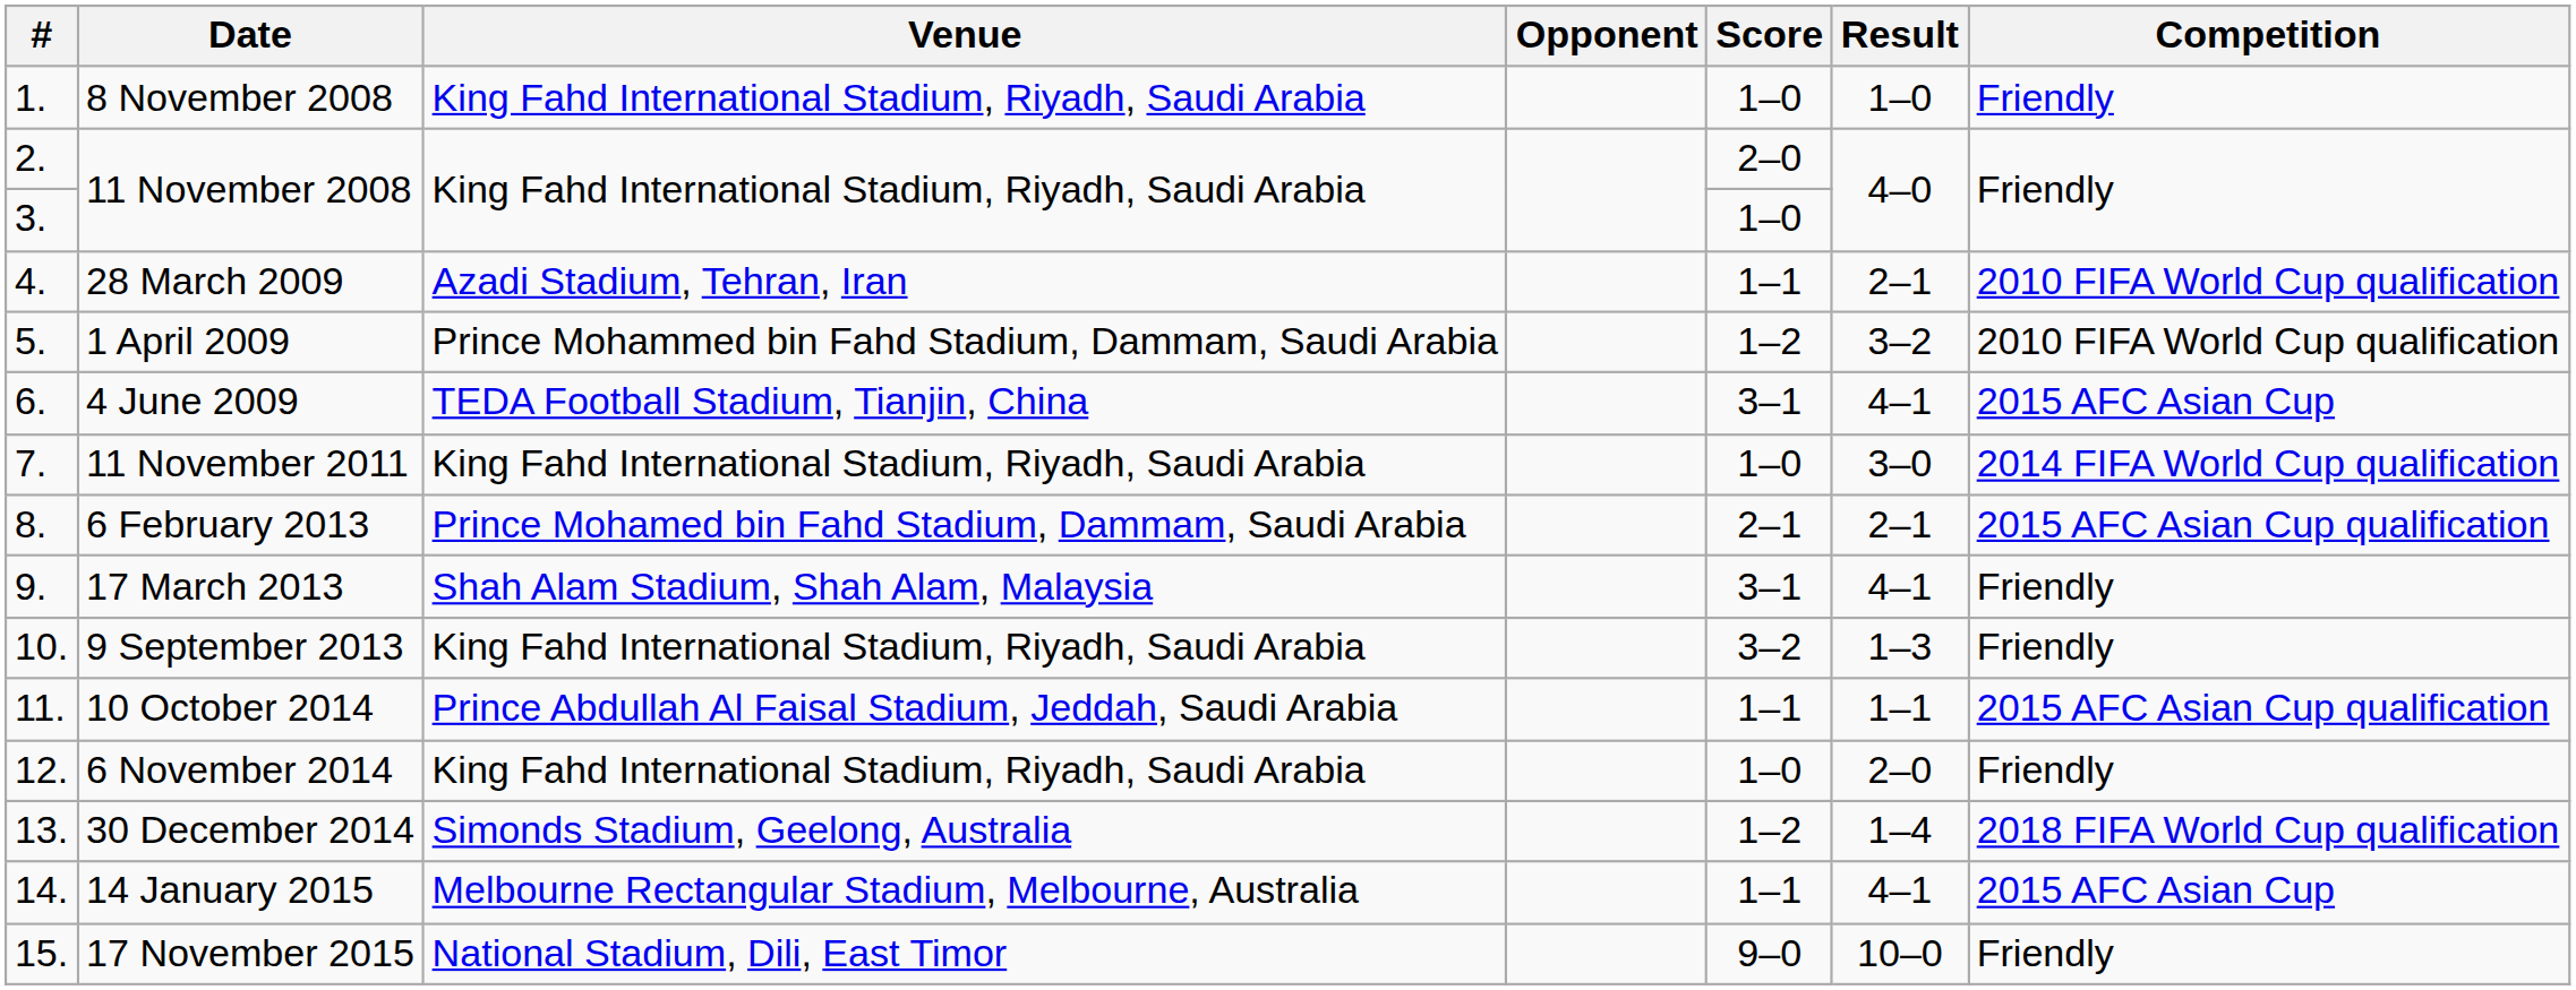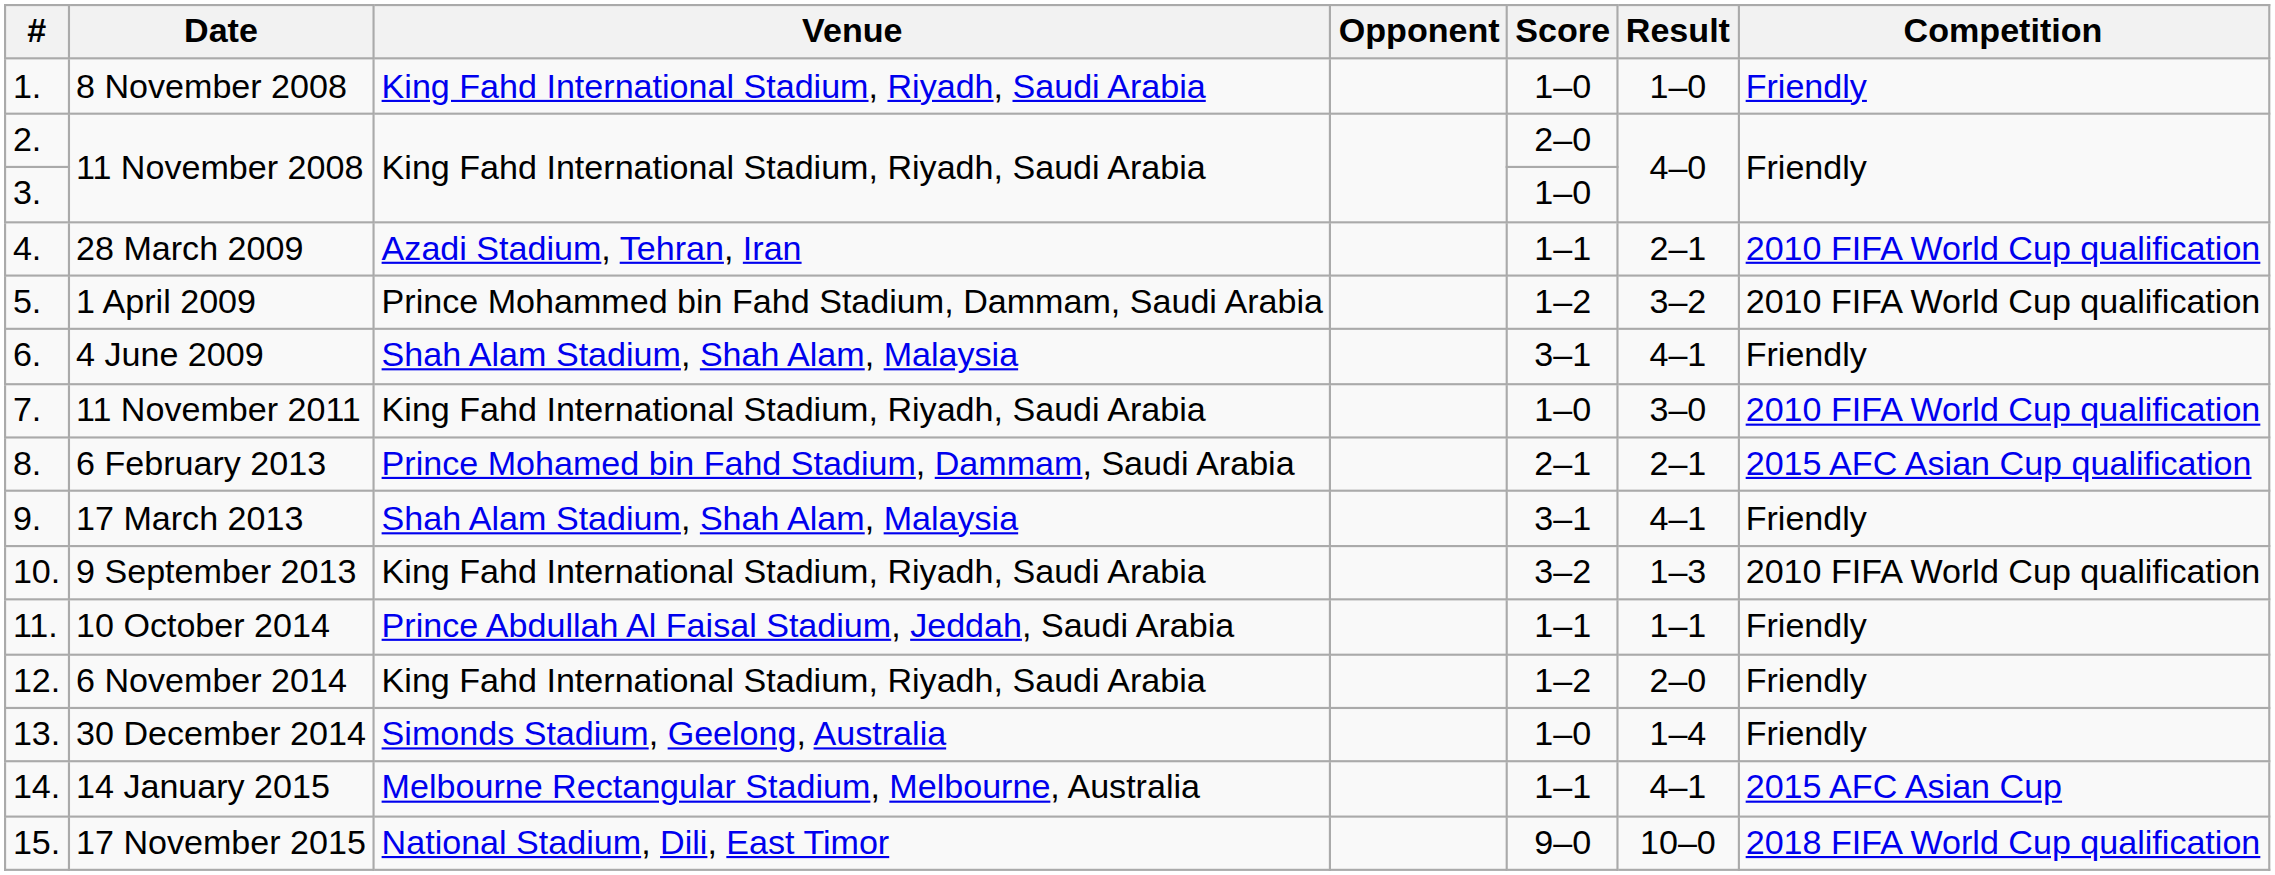4 June 2009 | Venue: TEDA Football Stadium, Tianjin, China -> Shah Alam Stadium, Shah Alam, Malaysia
4 June 2009 | Competition: 2015 AFC Asian Cup -> Friendly
11 November 2011 | Competition: 2014 FIFA World Cup qualification -> 2010 FIFA World Cup qualification
9 September 2013 | Competition: Friendly -> 2010 FIFA World Cup qualification
10 October 2014 | Competition: 2015 AFC Asian Cup qualification -> Friendly
6 November 2014 | Score: 1–0 -> 1–2
30 December 2014 | Score: 1–2 -> 1–0
30 December 2014 | Competition: 2018 FIFA World Cup qualification -> Friendly
17 November 2015 | Competition: Friendly -> 2018 FIFA World Cup qualification
